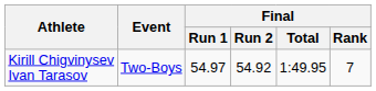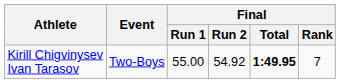Kirill Chigvinysev Ivan Tarasov | Final / Run 1: 54.97 -> 55.00
Kirill Chigvinysev Ivan Tarasov | Final / Total: normal -> bold
